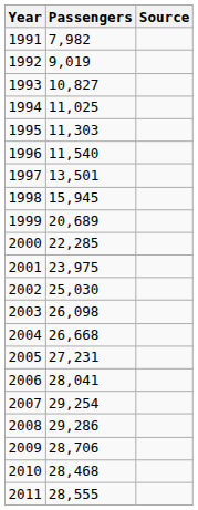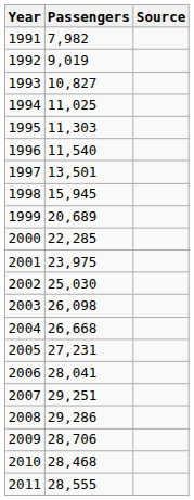2007 | Passengers: 29,254 -> 29,251
